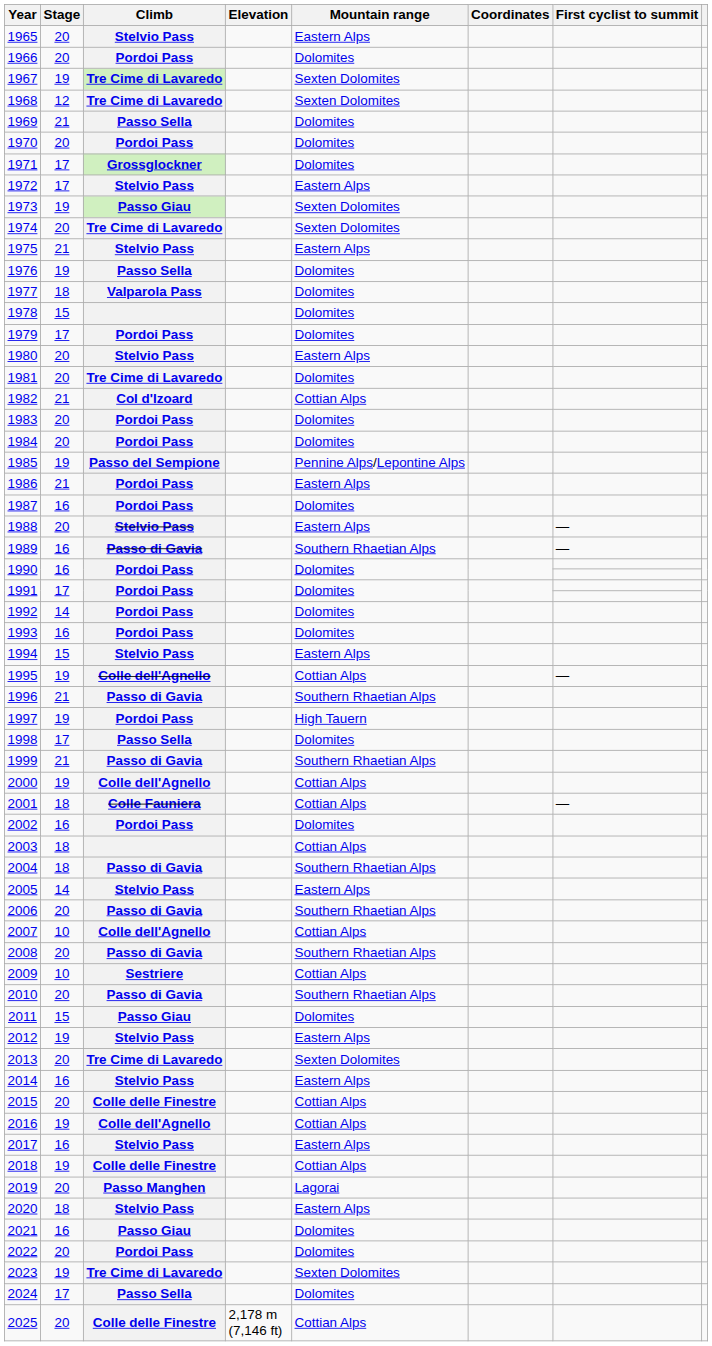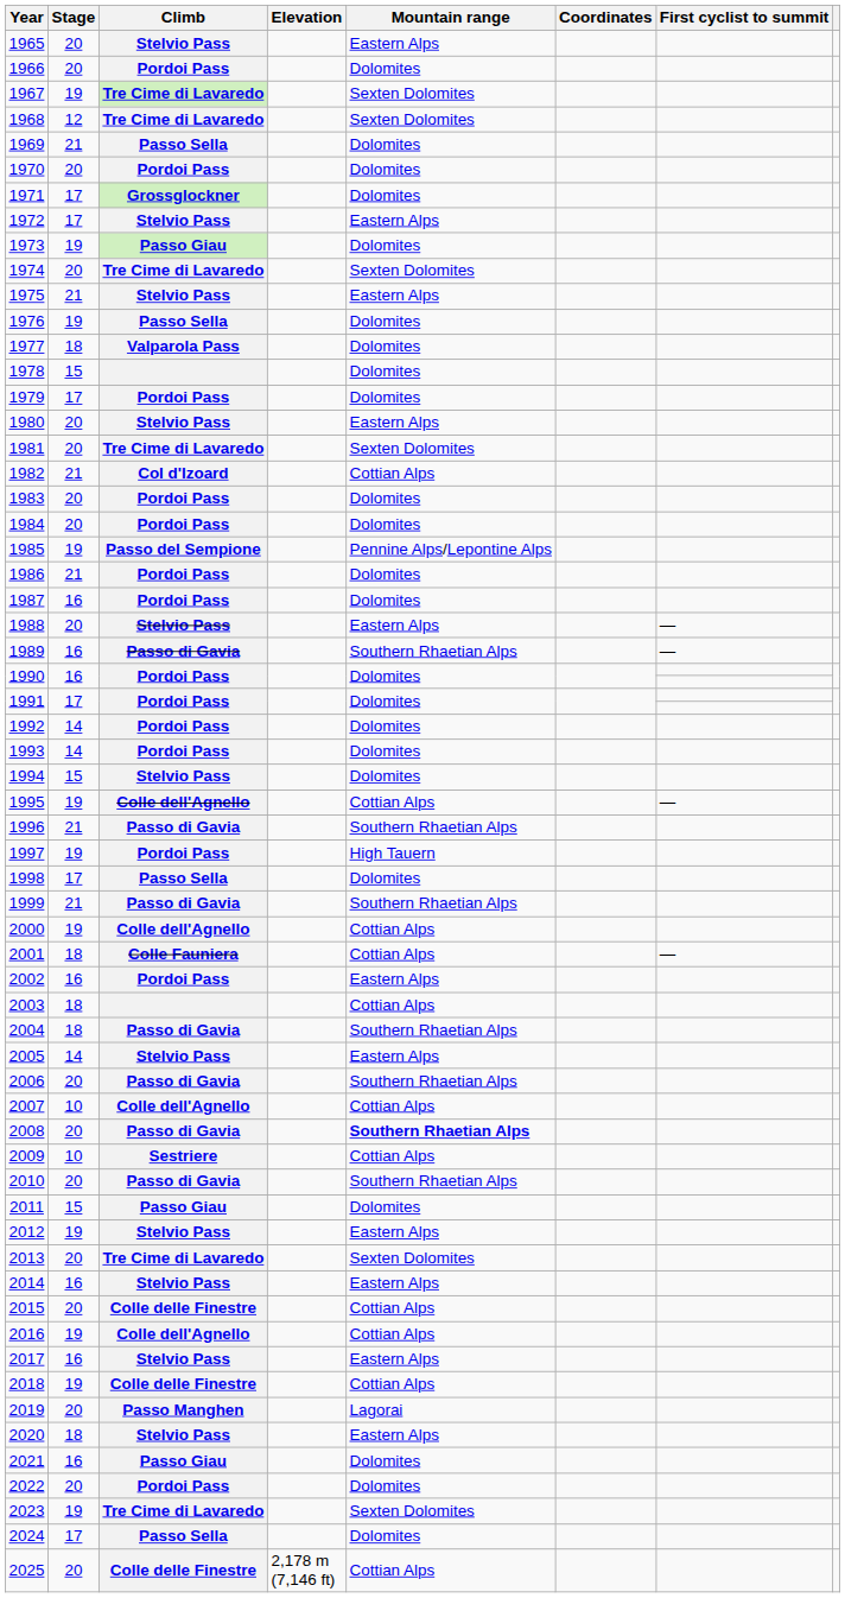1973 | Mountain range: Sexten Dolomites -> Dolomites
1981 | Mountain range: Dolomites -> Sexten Dolomites
1986 | Mountain range: Eastern Alps -> Dolomites
1993 | Stage: 16 -> 14
1994 | Mountain range: Eastern Alps -> Dolomites
2002 | Mountain range: Dolomites -> Eastern Alps
2008 | Mountain range: normal -> bold
